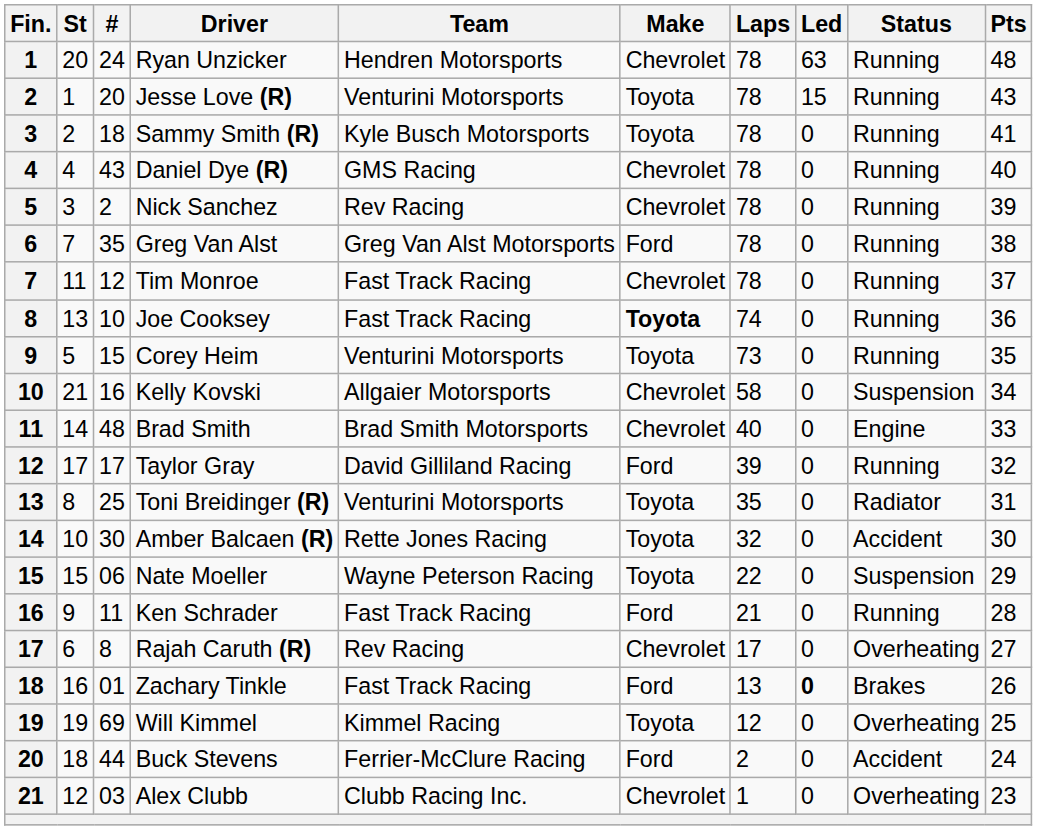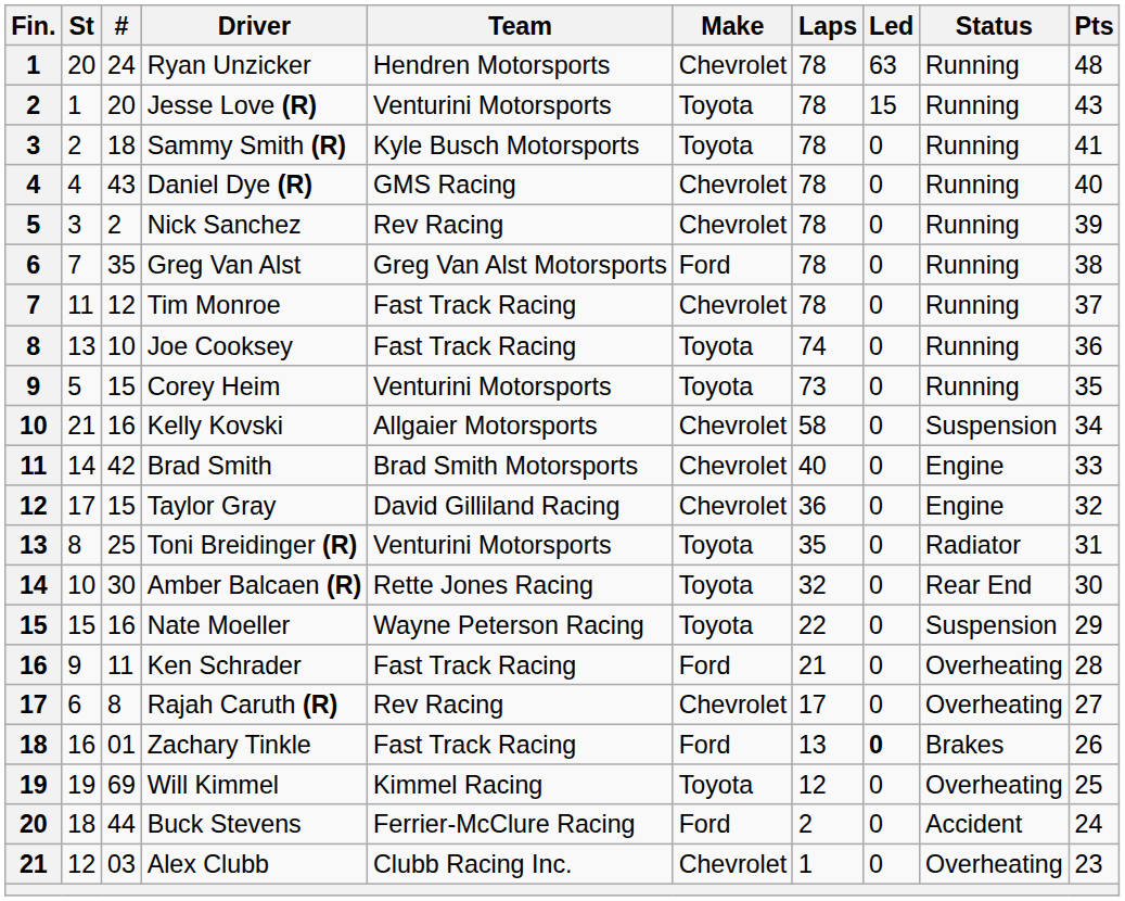Joe Cooksey | Make: bold -> normal
Brad Smith | #: 48 -> 42
Taylor Gray | #: 17 -> 15
Taylor Gray | Make: Ford -> Chevrolet
Taylor Gray | Laps: 39 -> 36
Taylor Gray | Status: Running -> Engine
Amber Balcaen (R) | Status: Accident -> Rear End
Nate Moeller | #: 06 -> 16
Ken Schrader | Status: Running -> Overheating
